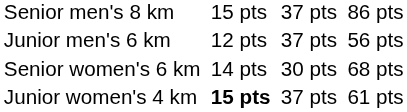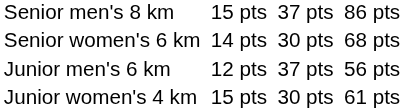rows swapped: Senior women's 6 km <-> Junior men's 6 km
Junior women's 4 km | column 3: bold -> normal
Junior women's 4 km | column 5: 37 pts -> 30 pts
